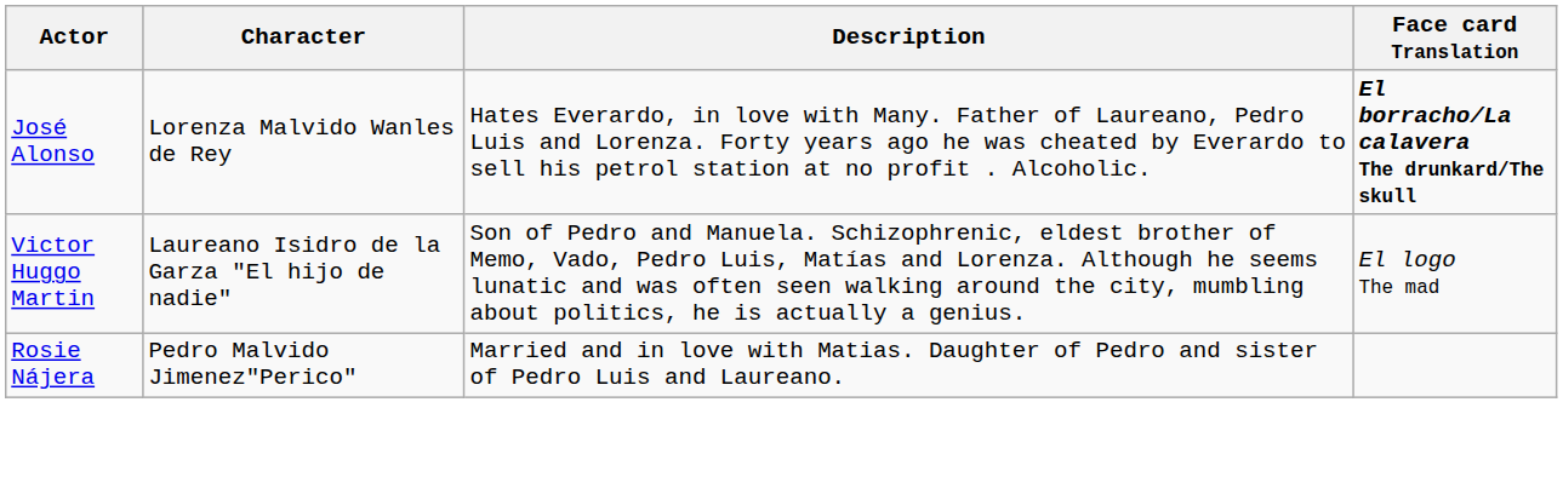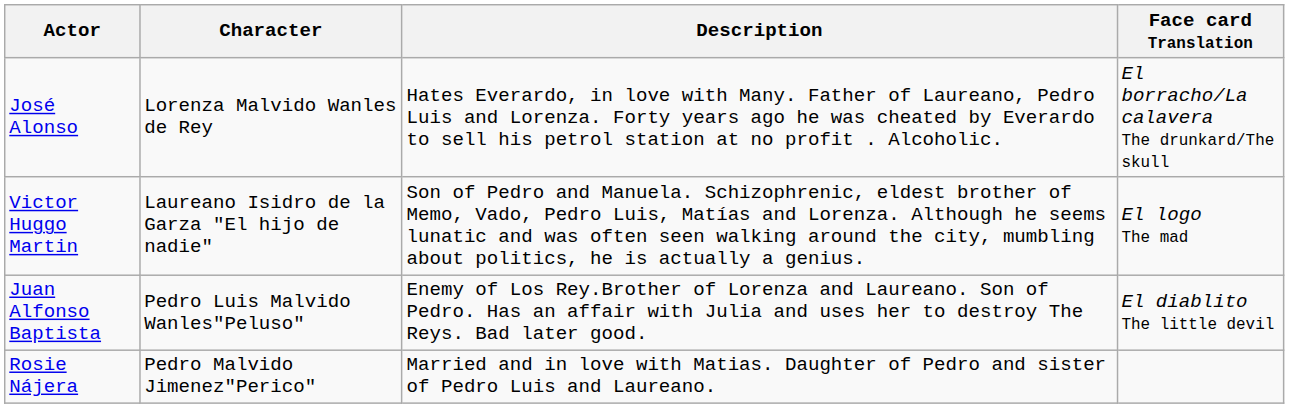José Alonso | Face card Translation: bold -> normal
+ row: Juan Alfonso Baptista | Pedro Luis Malvido Wanles"Peluso" | Enemy of Los Rey.Brother of Lorenza and Laureano. Son of Pedro. Has an affair with Julia and uses her to destroy The Reys. Bad later good. | El diablito The little devil
